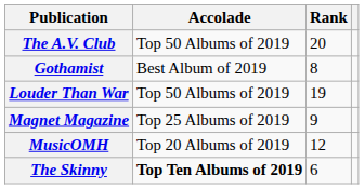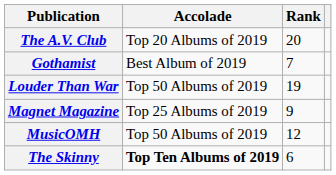The A.V. Club | Accolade: Top 50 Albums of 2019 -> Top 20 Albums of 2019
Gothamist | Rank: 8 -> 7
MusicOMH | Accolade: Top 20 Albums of 2019 -> Top 50 Albums of 2019
